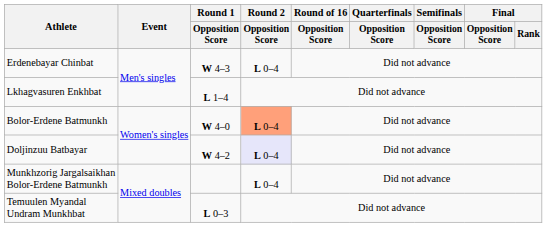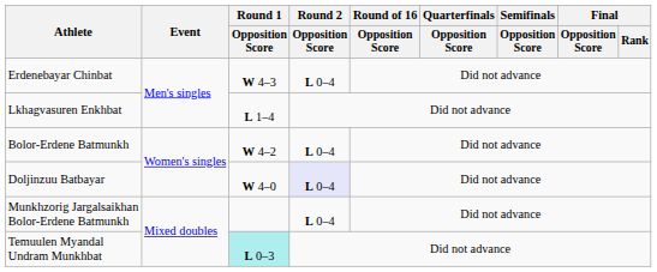Bolor-Erdene Batmunkh | Round 1 / Opposition Score: W 4–0 -> W 4–2
Bolor-Erdene Batmunkh | Round 2 / Opposition Score: lightsalmon background -> no background
Doljinzuu Batbayar | Round 1 / Opposition Score: W 4–2 -> W 4–0
Temuulen Myandal Undram Munkhbat | Round 1 / Opposition Score: no background -> paleturquoise background
